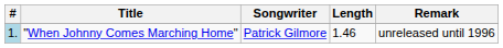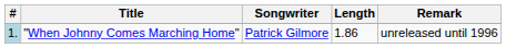"When Johnny Comes Marching Home" | Length: 1.46 -> 1.86
